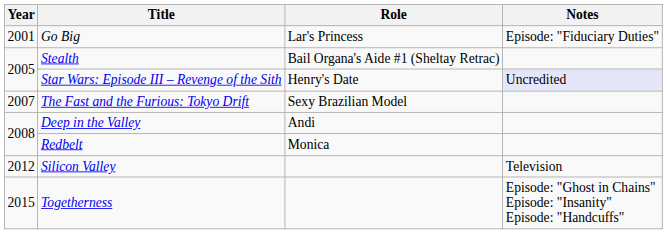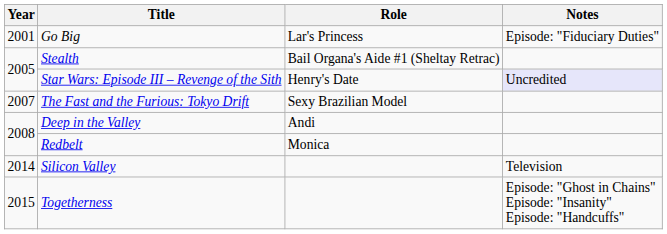Silicon Valley | Year: 2012 -> 2014
